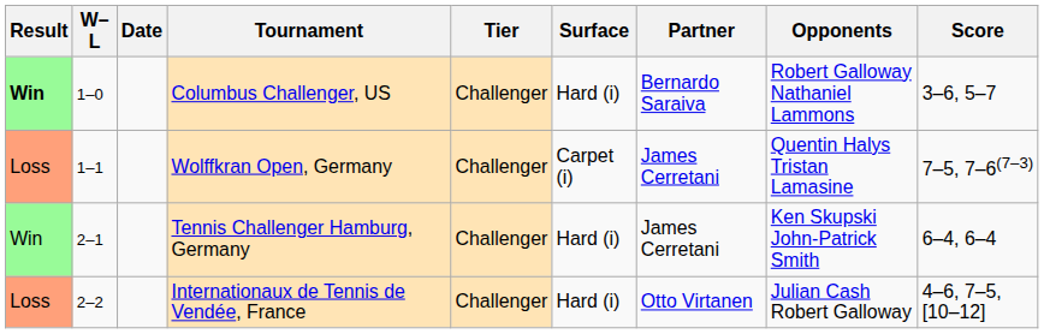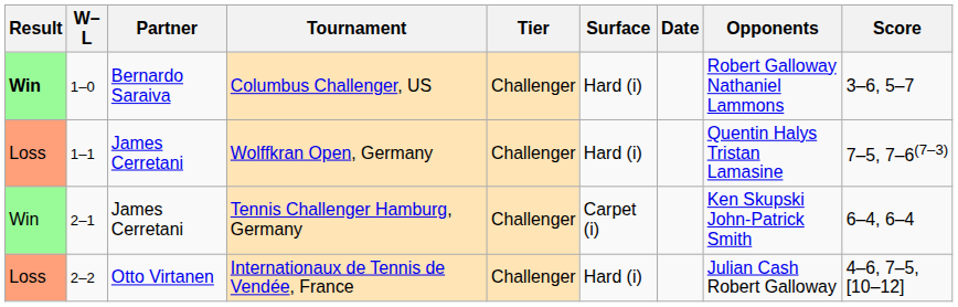columns swapped: Date <-> Partner
Wolffkran Open, Germany | Surface: Carpet (i) -> Hard (i)
Tennis Challenger Hamburg, Germany | Surface: Hard (i) -> Carpet (i)
